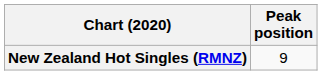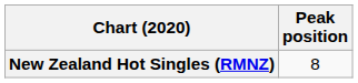New Zealand Hot Singles (RMNZ) | Peak position: 9 -> 8
